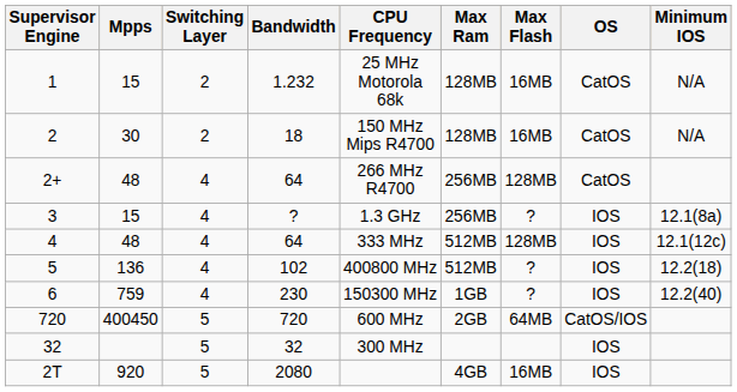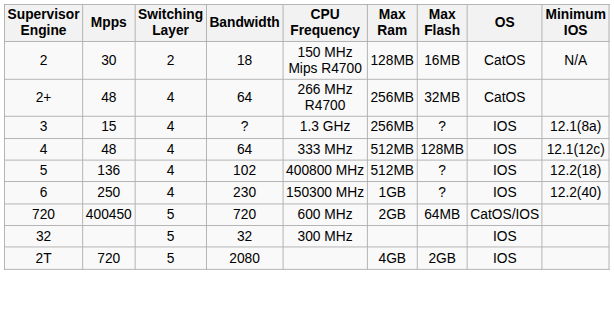- row: 1 | 15 | 2 | 1.232 | 25 MHz Motorola 68k | 128MB | 16MB | CatOS | N/A
2+ | Max Flash: 128MB -> 32MB
6 | Mpps: 759 -> 250
2T | Mpps: 920 -> 720
2T | Max Flash: 16MB -> 2GB
